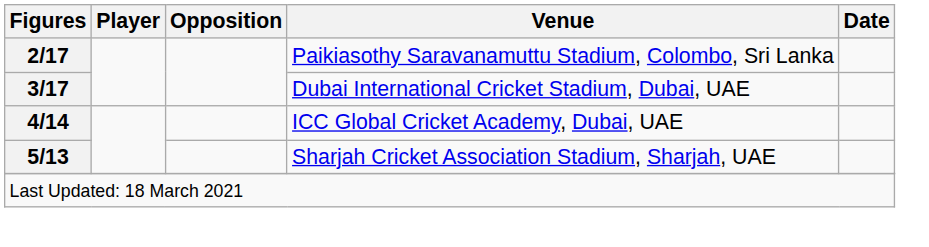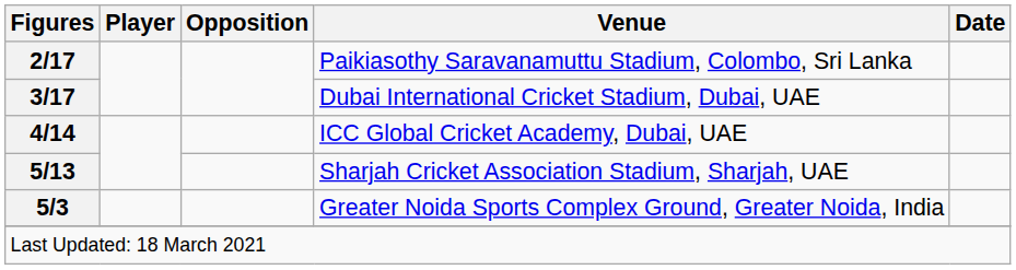+ row: 5/3 | Greater Noida Sports Complex Ground, Greater Noida, India
